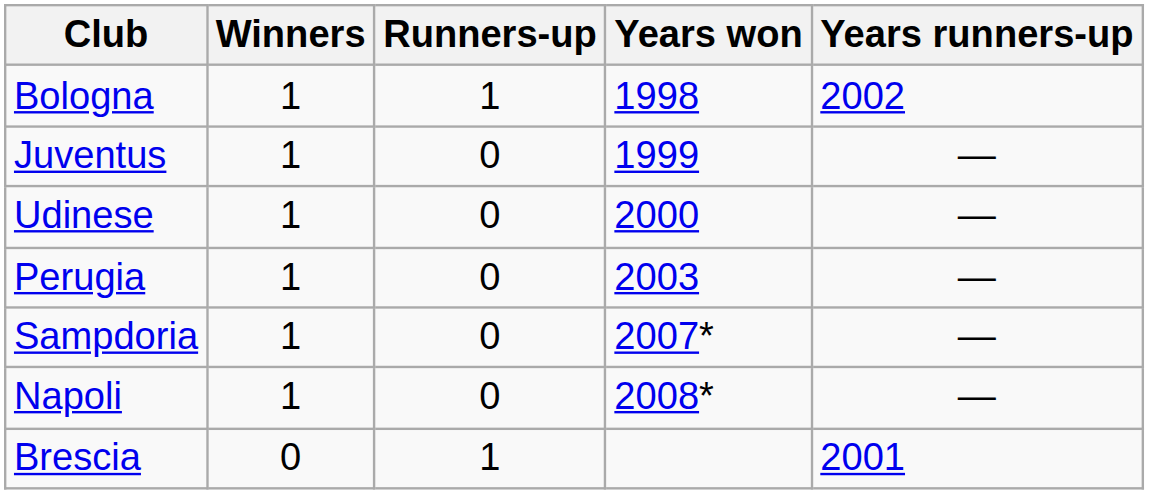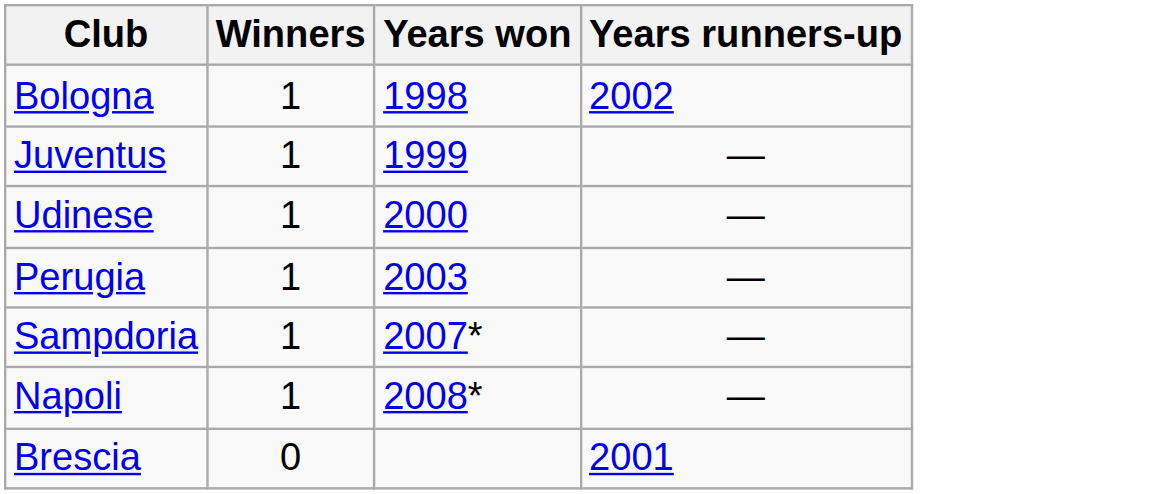- column: Runners-up | 1 | 0 | 0 | 0 | 0 | 0 | 1
